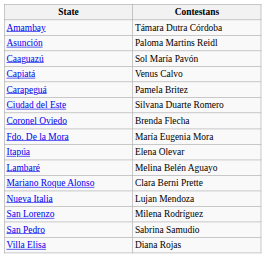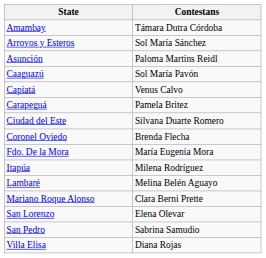+ row: Arroyos y Esteros | Sol María Sánchez
Itapúa | Contestans: Elena Olevar -> Milena Rodríguez
- row: Nueva Italia | Lujan Mendoza
San Lorenzo | Contestans: Milena Rodríguez -> Elena Olevar
